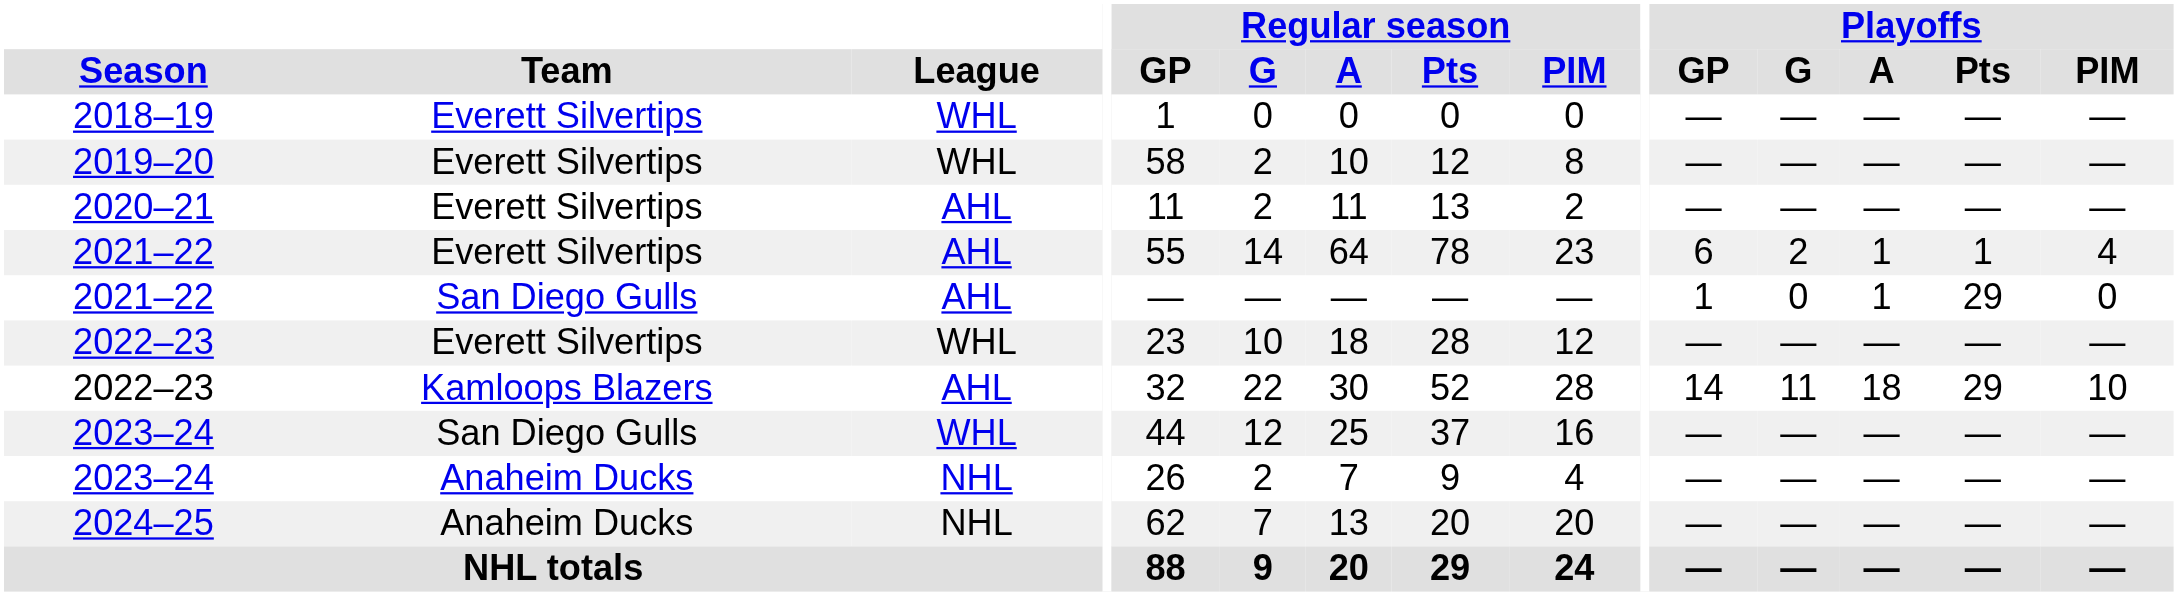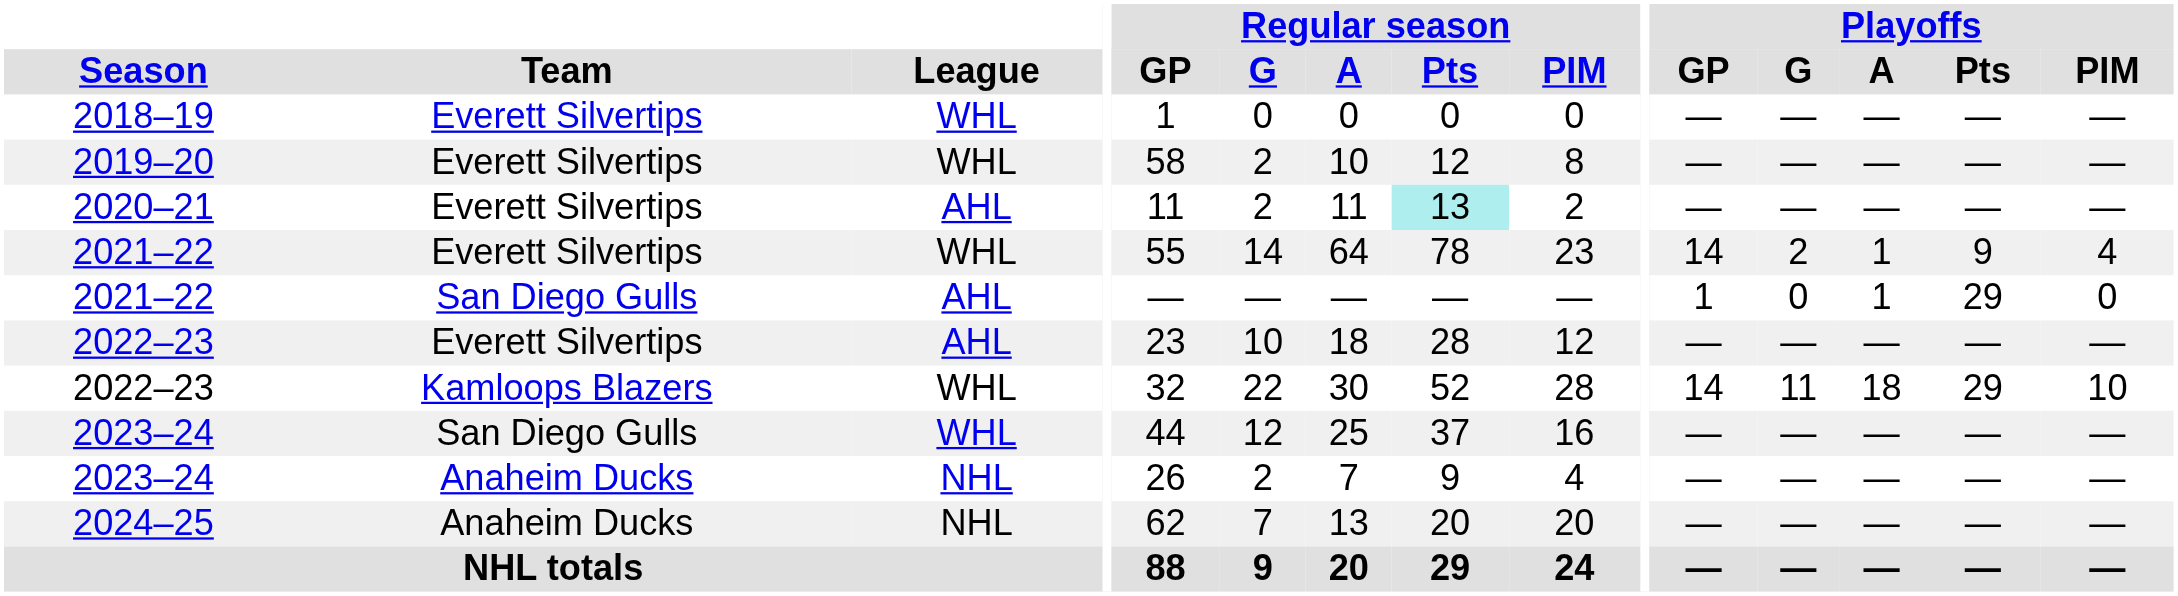2020–21 | Regular season / Pts: no background -> paleturquoise background
2021–22 / Everett Silvertips | League: AHL -> WHL
2021–22 / Everett Silvertips | Playoffs / GP: 6 -> 14
2021–22 / Everett Silvertips | Playoffs / Pts: 1 -> 9
2022–23 / Everett Silvertips | League: WHL -> AHL
2022–23 / Kamloops Blazers | League: AHL -> WHL
